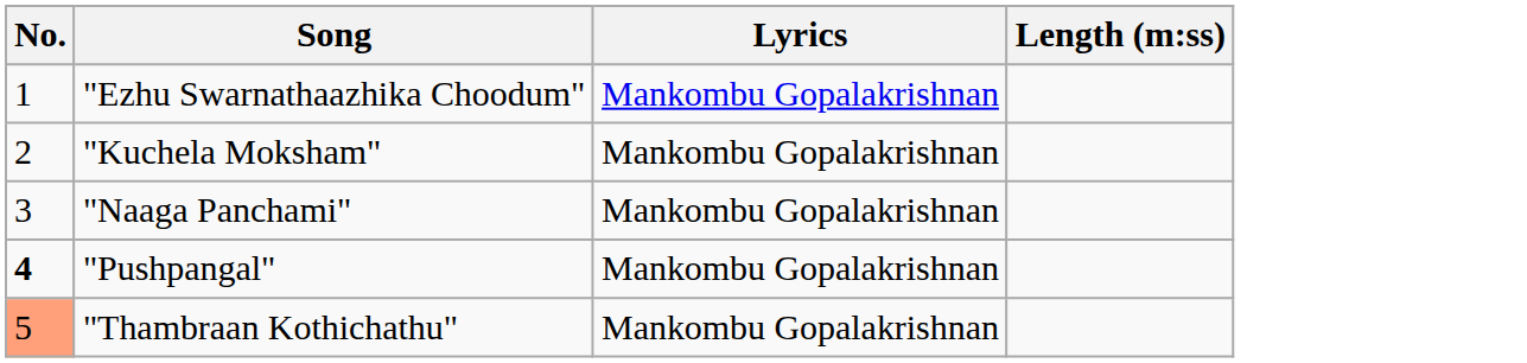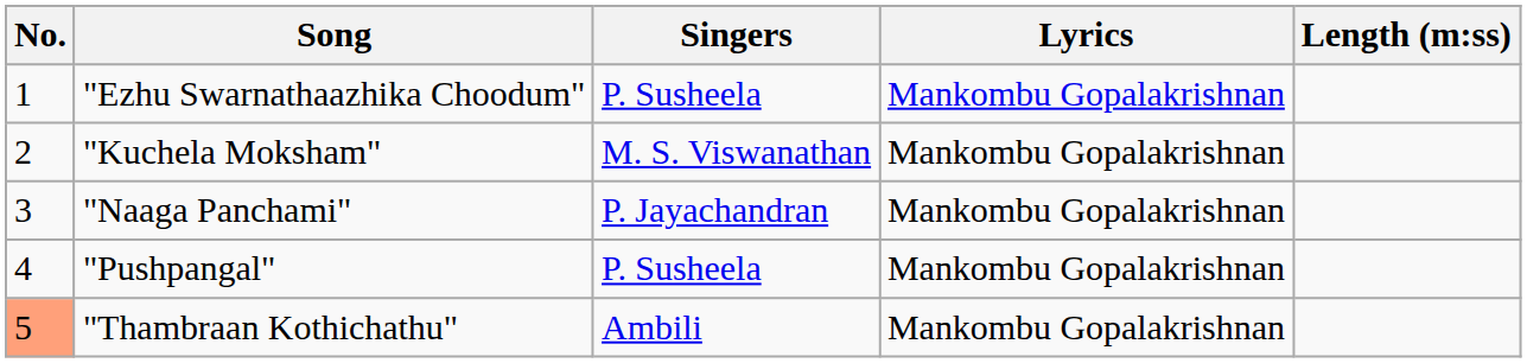+ column: Singers | P. Susheela | M. S. Viswanathan | P. Jayachandran | P. Susheela | Ambili
"Pushpangal" | No.: bold -> normal
